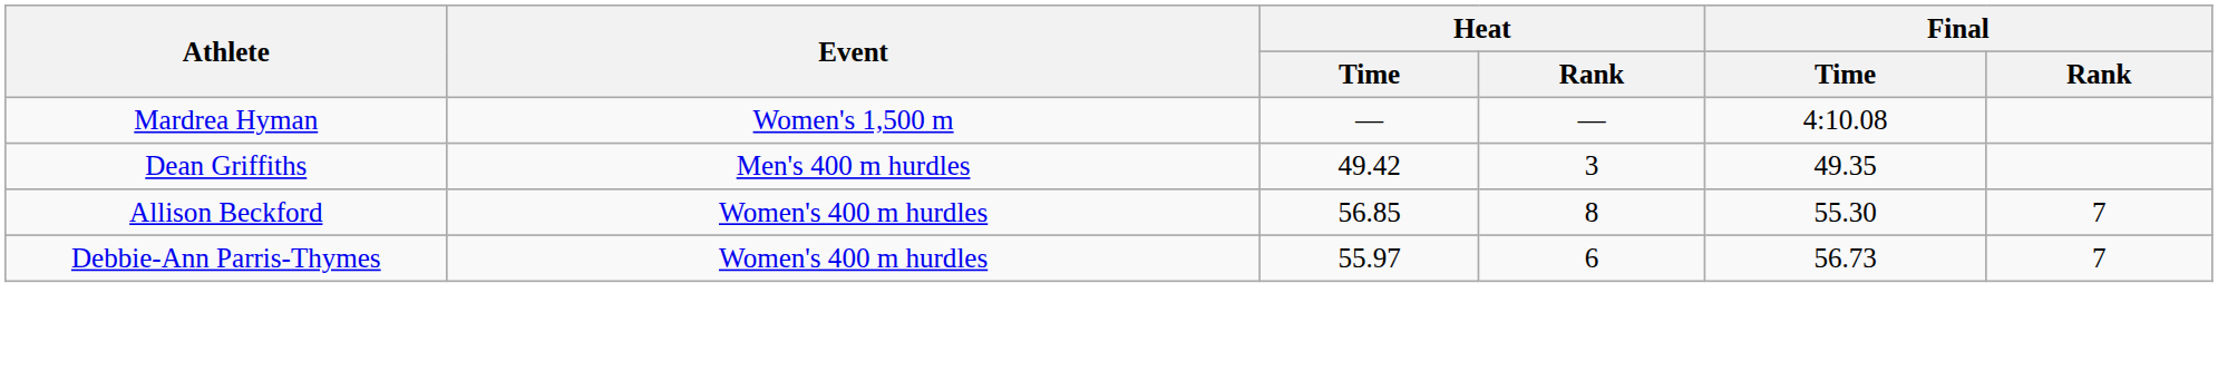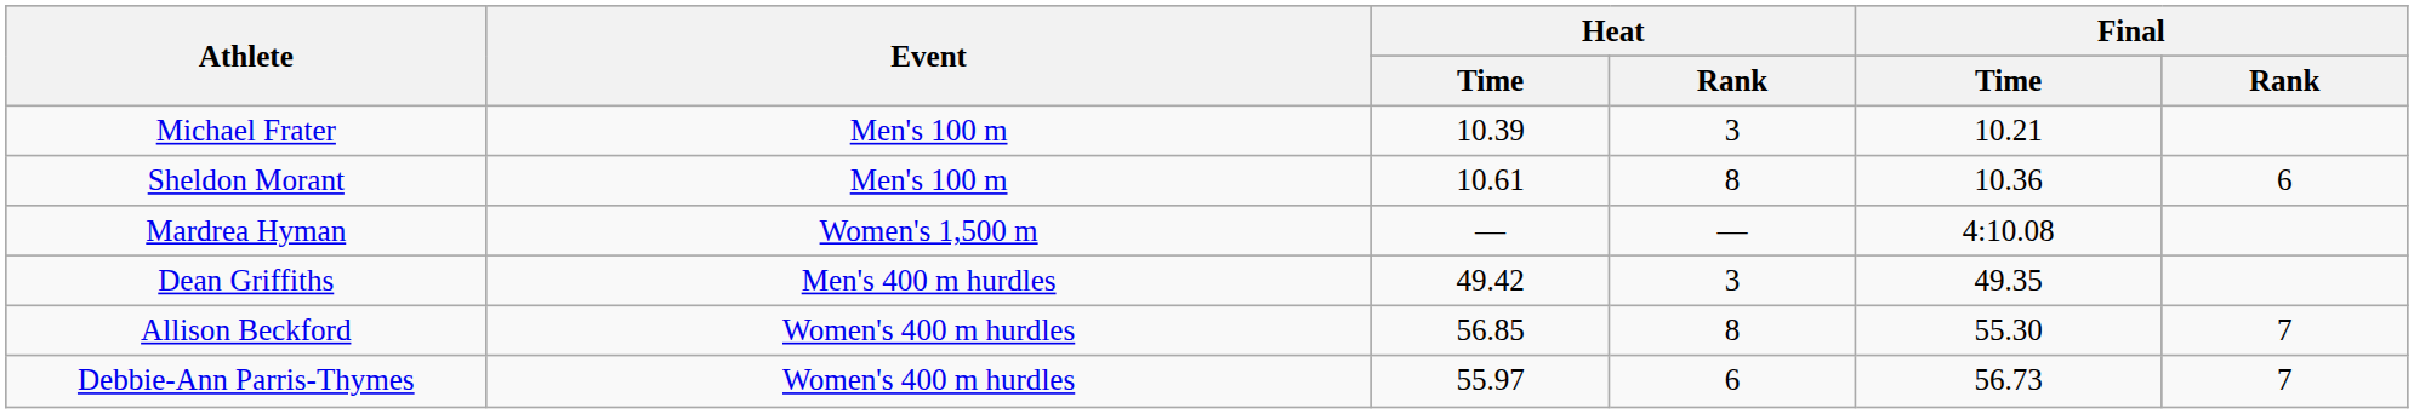+ row: Michael Frater | Men's 100 m | 10.39 | 3 | 10.21
+ row: Sheldon Morant | Men's 100 m | 10.61 | 8 | 10.36 | 6
